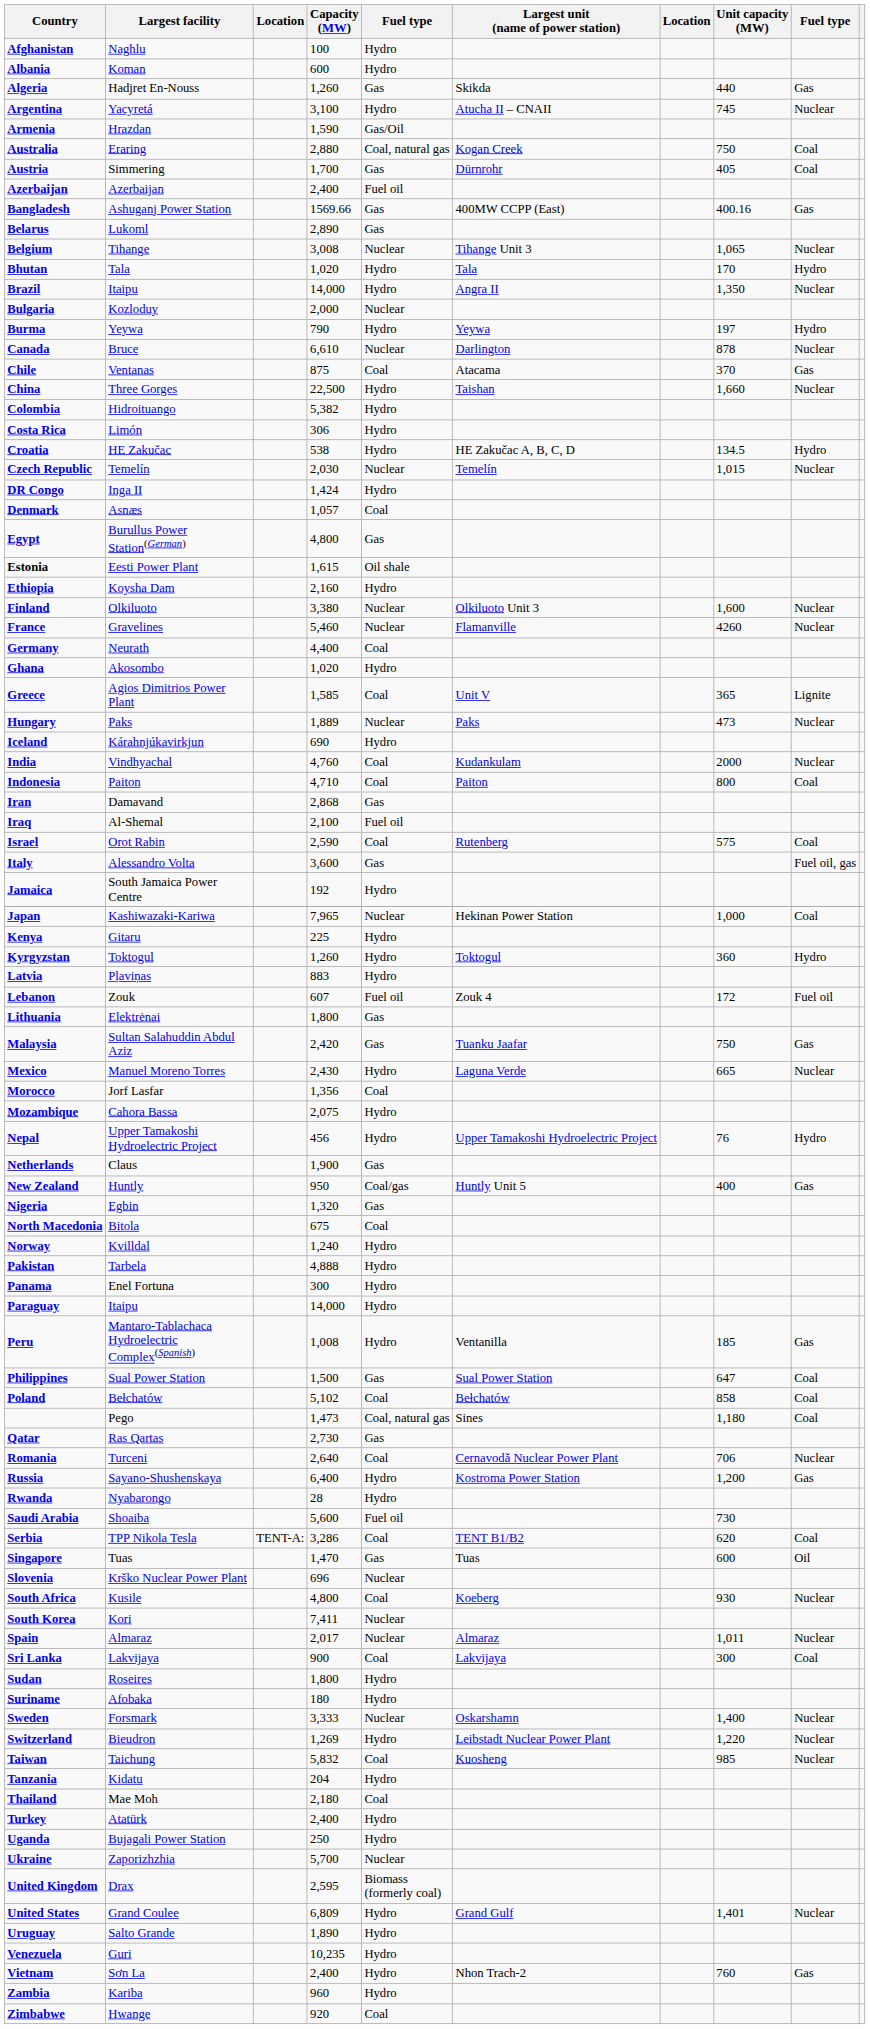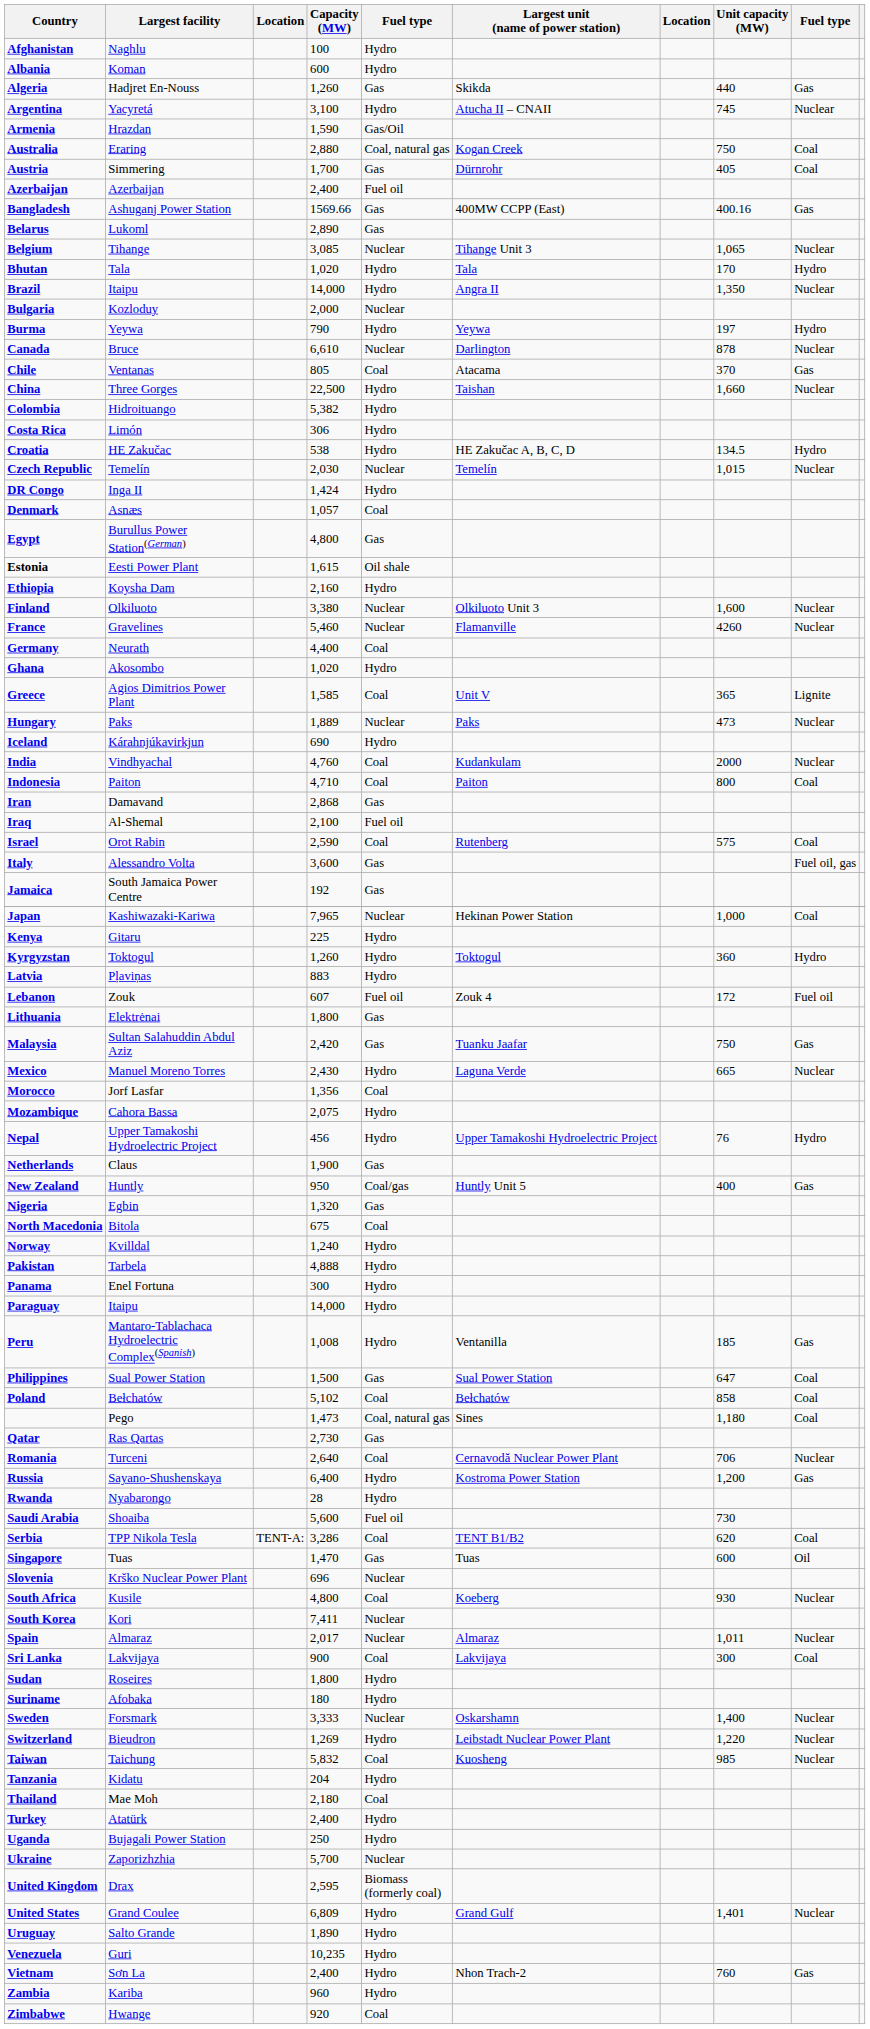Belgium | Capacity (MW): 3,008 -> 3,085
Chile | Capacity (MW): 875 -> 805
Jamaica | column 5: Hydro -> Gas
